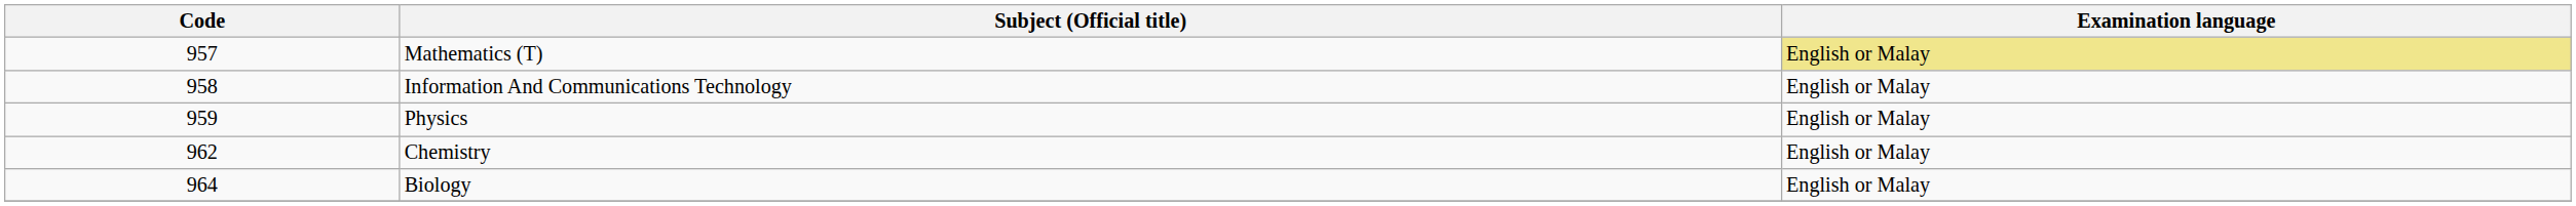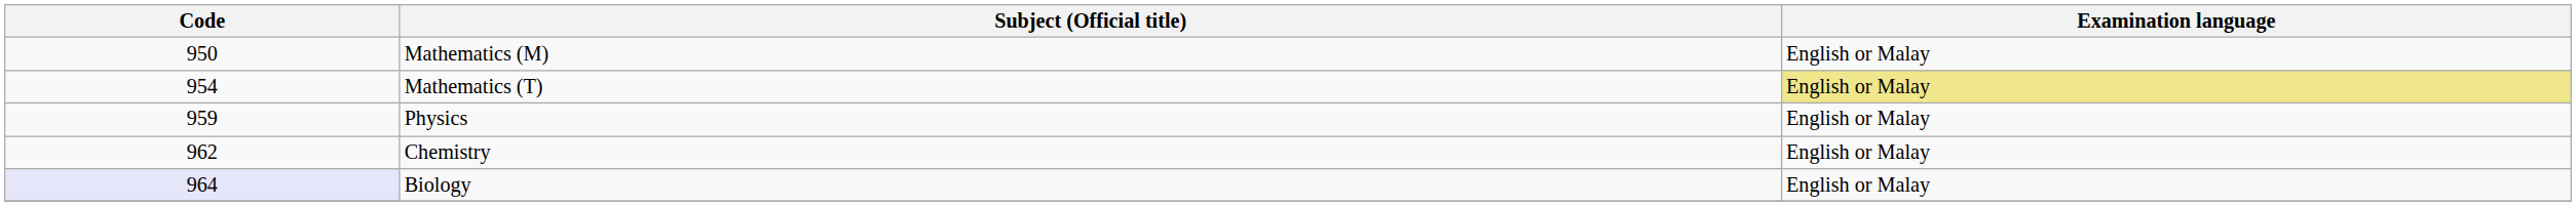+ row: 950 | Mathematics (M) | English or Malay
Mathematics (T) | Code: 957 -> 954
- row: 958 | Information And Communications Technology | English or Malay
Biology | Code: no background -> lavender background
